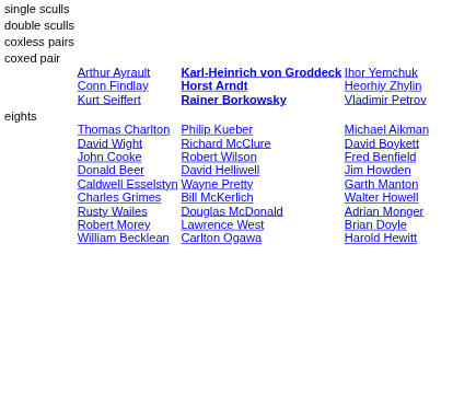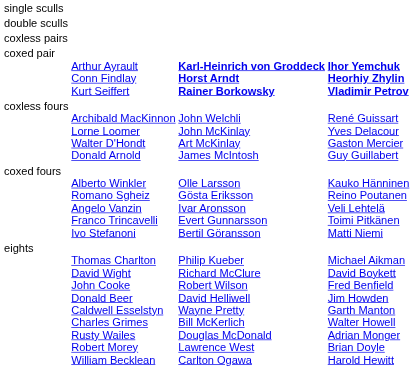coxed pair | column 4: normal -> bold
+ row: coxless fours | Archibald MacKinnon Lorne Loomer Walter D'Hondt Donald Arnold | John Welchli John McKinlay Art McKinlay James McIntosh | René Guissart Yves Delacour Gaston Mercier Guy Guillabert
+ row: coxed fours | Alberto Winkler Romano Sgheiz Angelo Vanzin Franco Trincavelli Ivo Stefanoni | Olle Larsson Gösta Eriksson Ivar Aronsson Evert Gunnarsson Bertil Göransson | Kauko Hänninen Reino Poutanen Veli Lehtelä Toimi Pitkänen Matti Niemi
